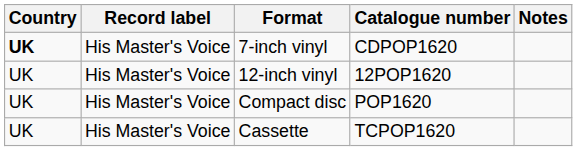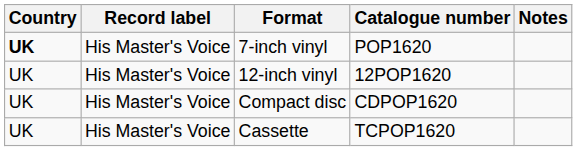7-inch vinyl | Catalogue number: CDPOP1620 -> POP1620
Compact disc | Catalogue number: POP1620 -> CDPOP1620
